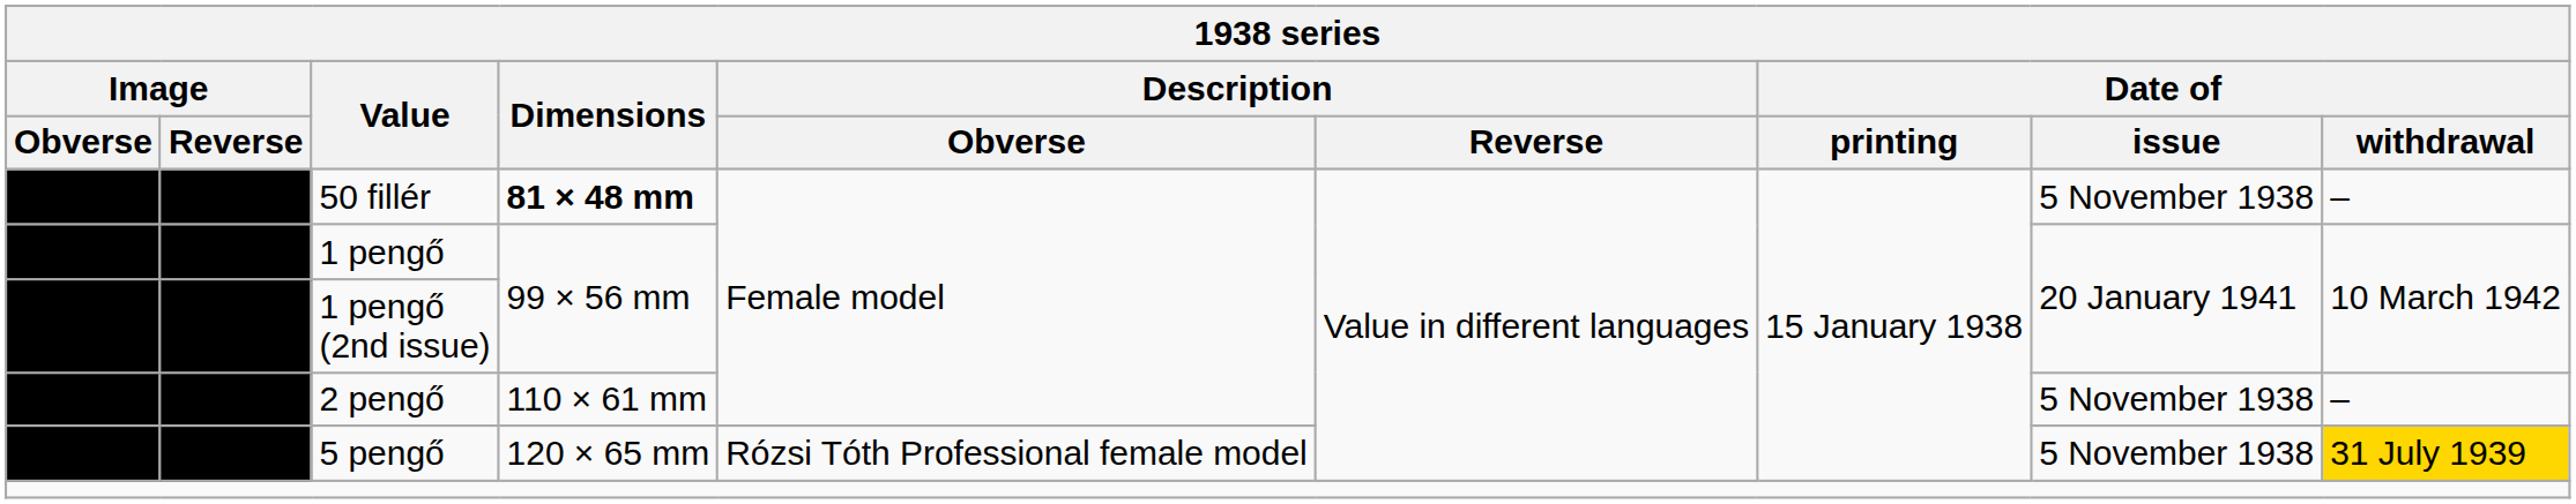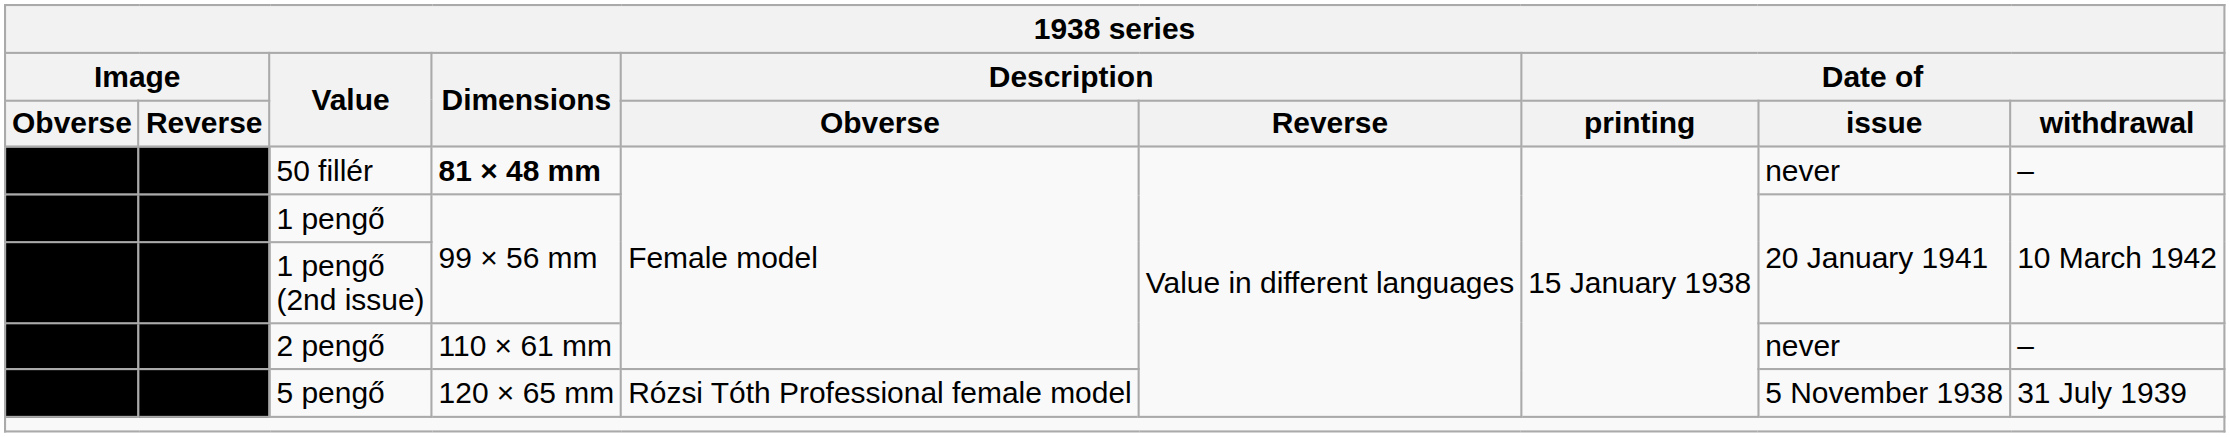50 fillér | Date of / issue: 5 November 1938 -> never
2 pengő | Date of / issue: 5 November 1938 -> never
5 pengő | Date of / withdrawal: gold background -> no background
